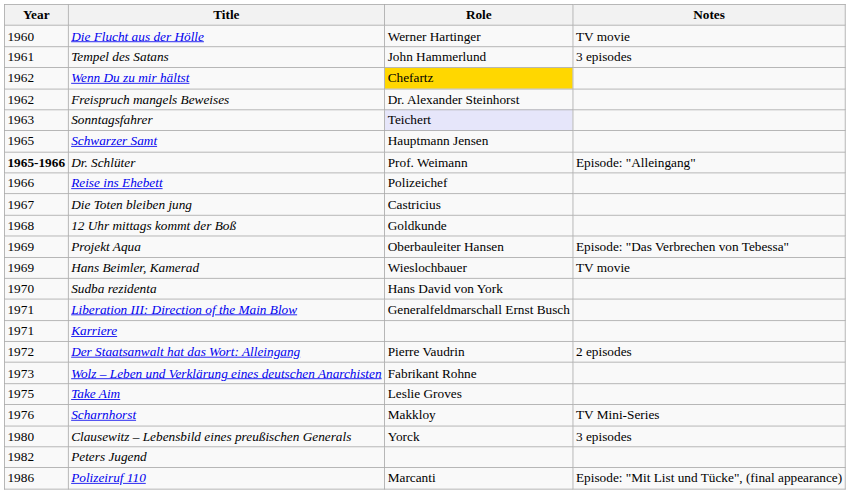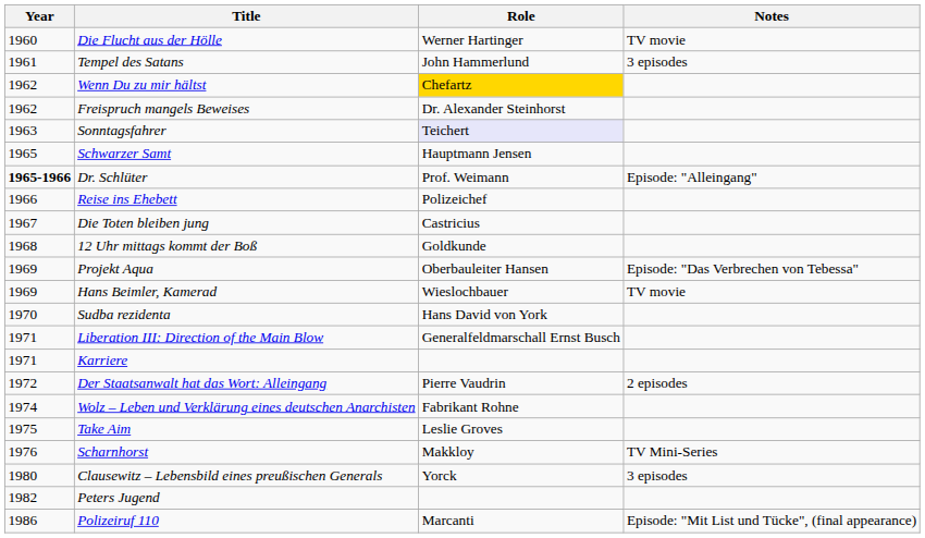Wolz – Leben und Verklärung eines deutschen Anarchisten | Year: 1973 -> 1974
